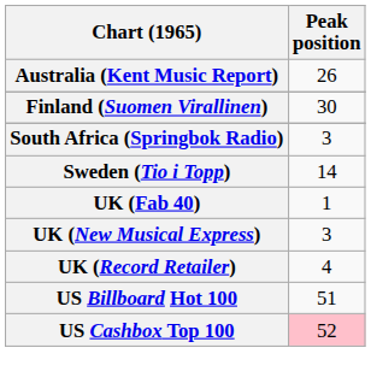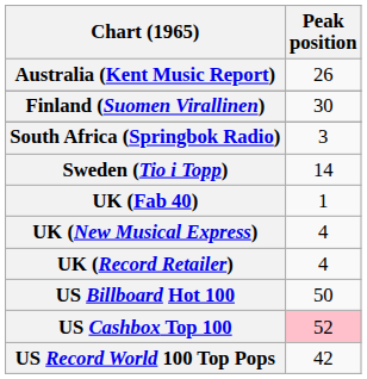UK (New Musical Express) | Peak position: 3 -> 4
US Billboard Hot 100 | Peak position: 51 -> 50
+ row: US Record World 100 Top Pops | 42
